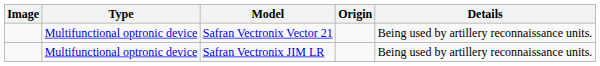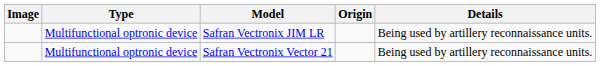rows swapped: Safran Vectronix Vector 21 <-> Safran Vectronix JIM LR
